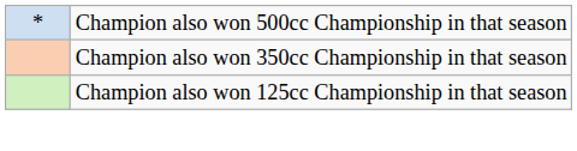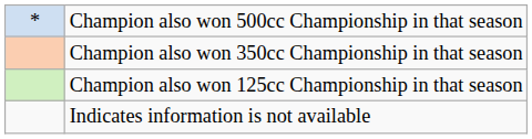+ row: Indicates information is not available
